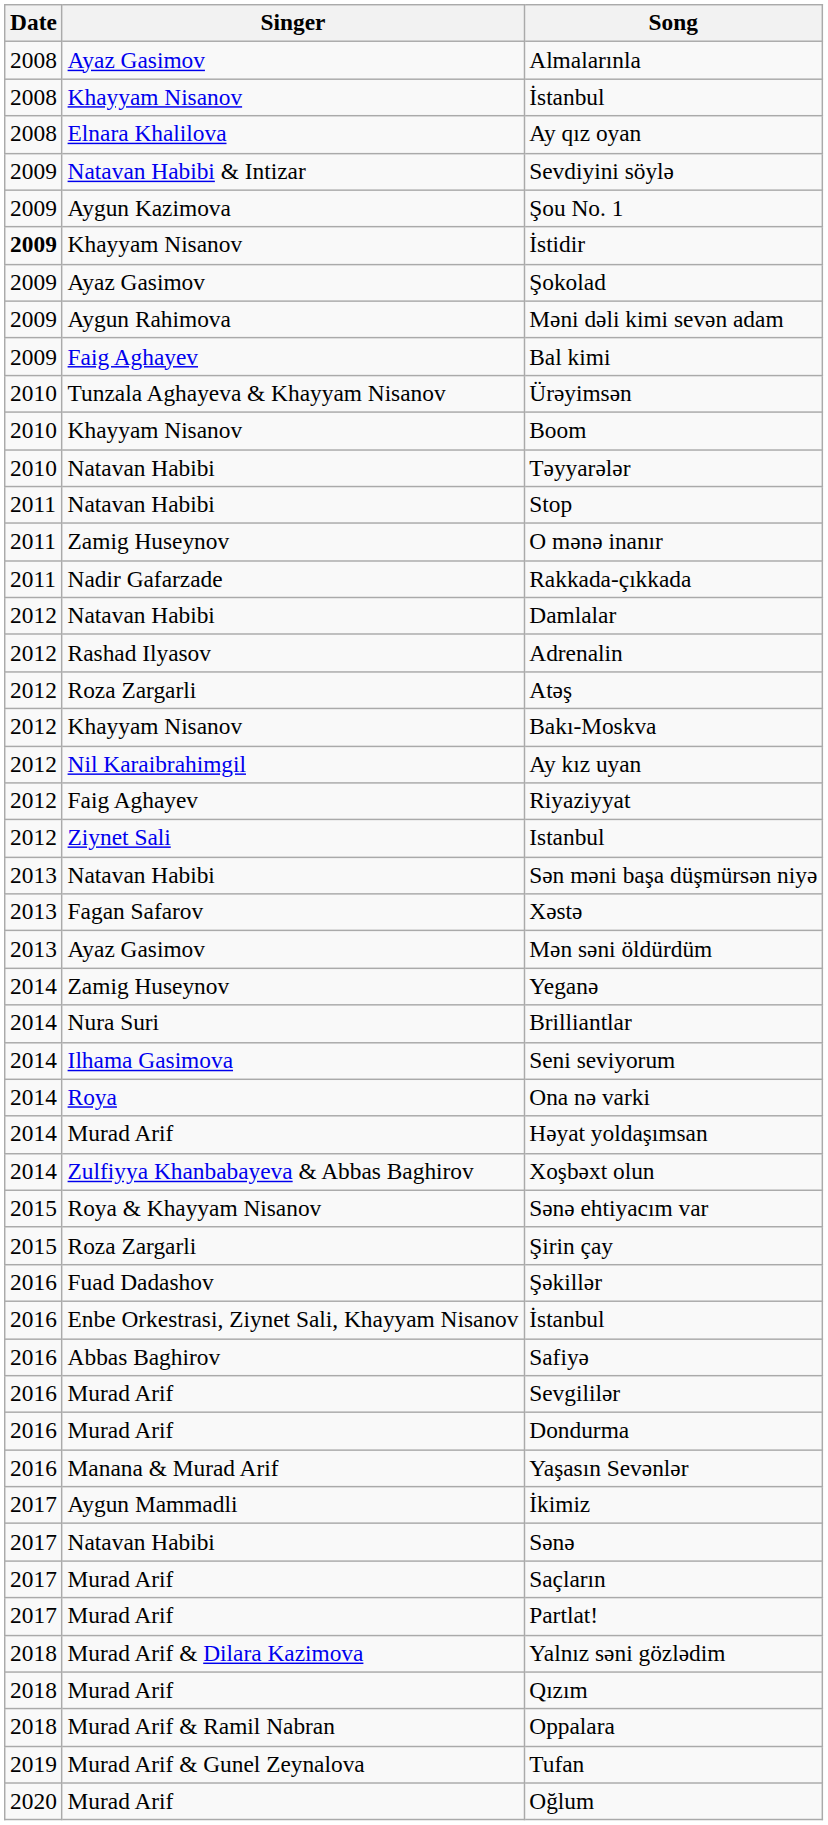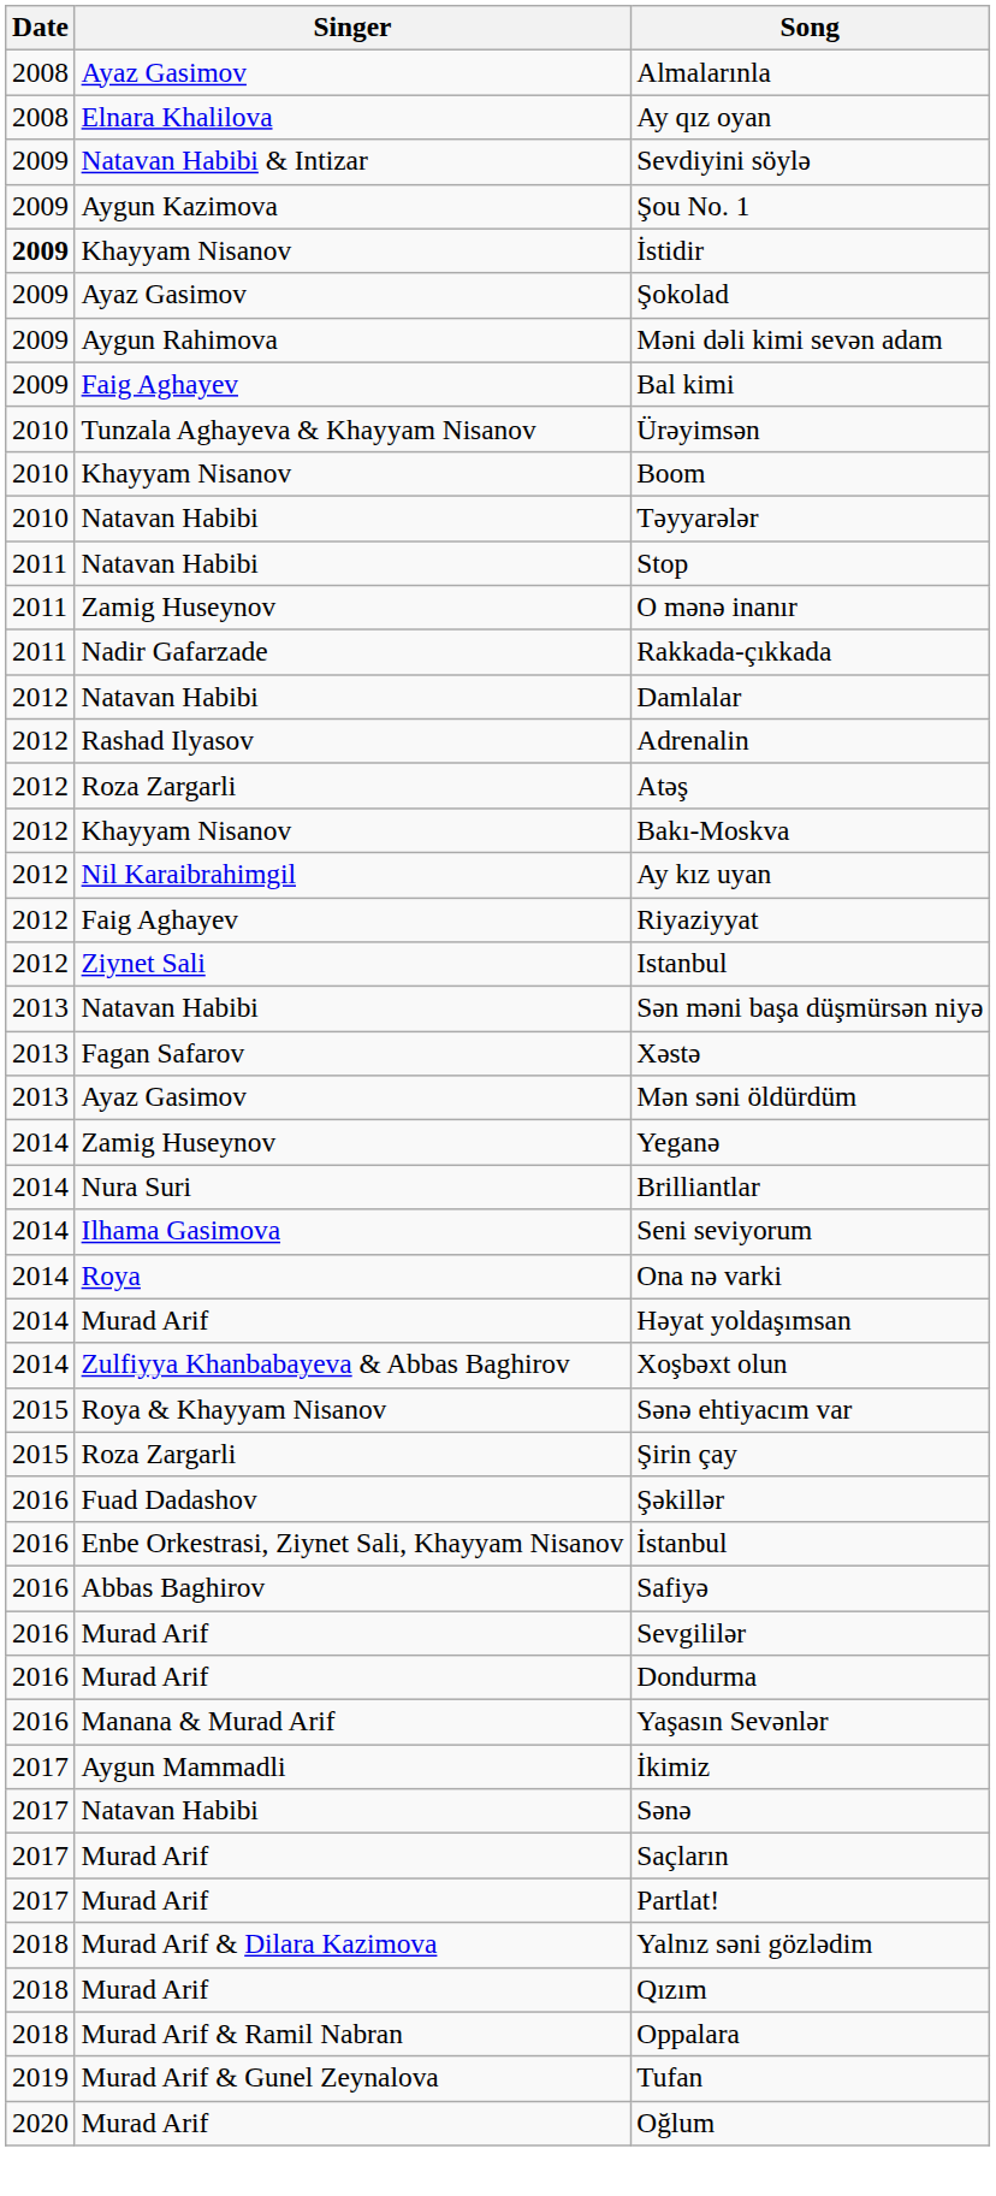- row: 2008 | Khayyam Nisanov | İstanbul
